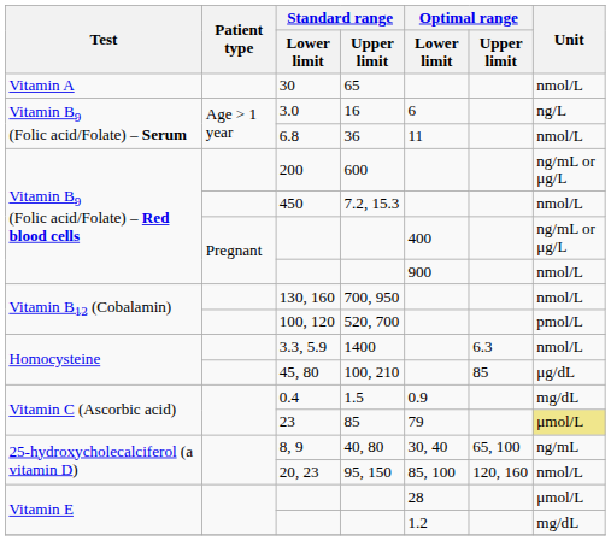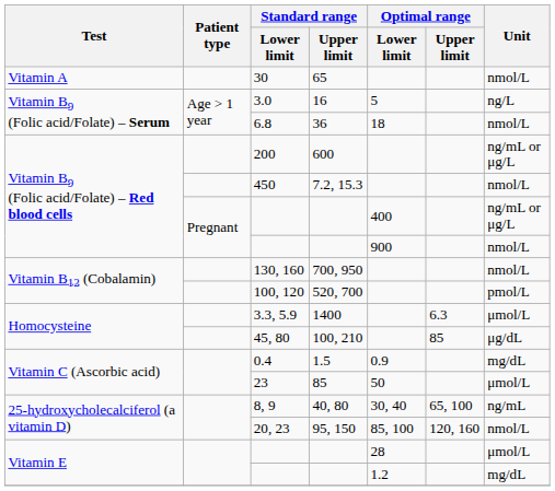3.0 | Optimal range / Lower limit: 6 -> 5
6.8 | Optimal range / Lower limit: 11 -> 18
3.3, 5.9 | Unit: nmol/L -> μmol/L
23 | Optimal range / Lower limit: 79 -> 50
23 | Unit: khaki background -> no background
